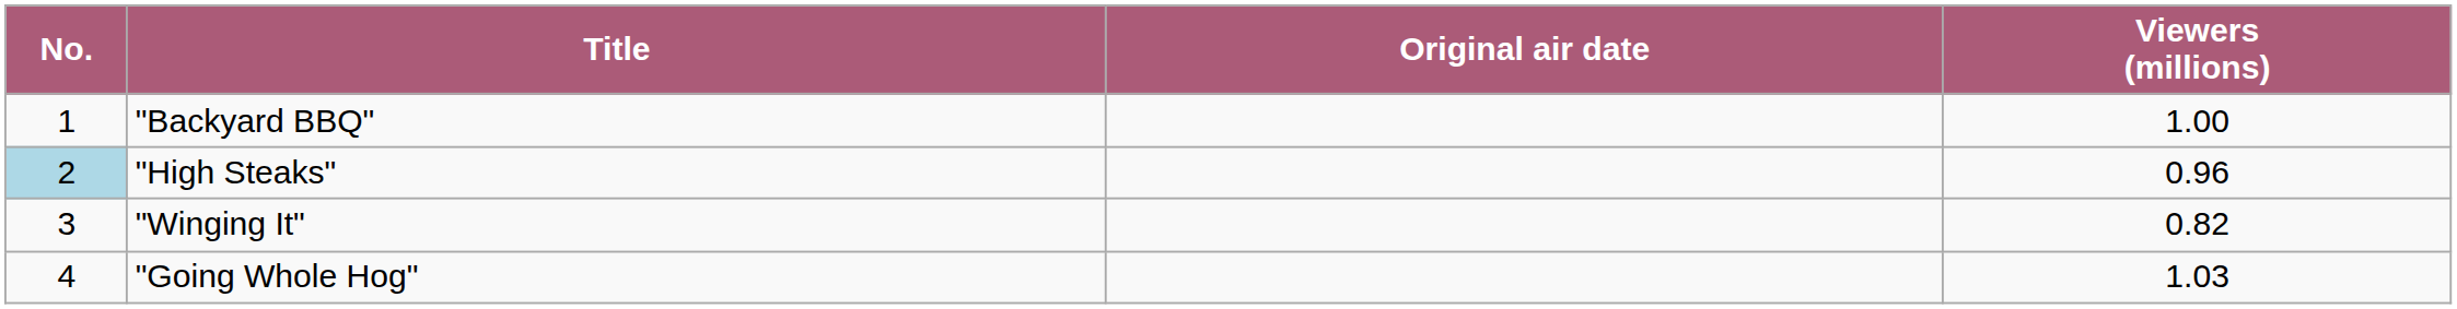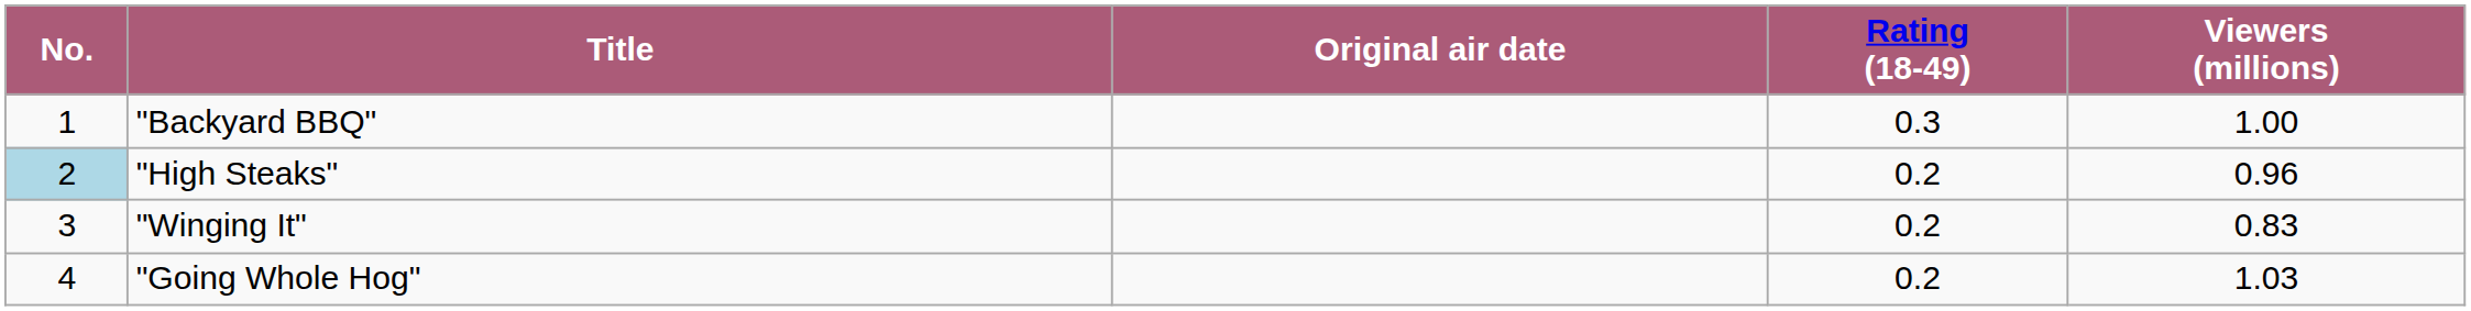+ column: Rating (18-49) | 0.3 | 0.2 | 0.2 | 0.2
"Winging It" | Viewers (millions): 0.82 -> 0.83
